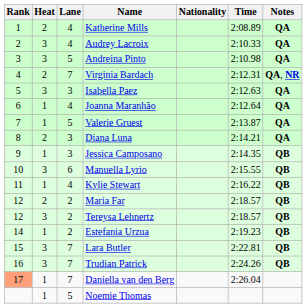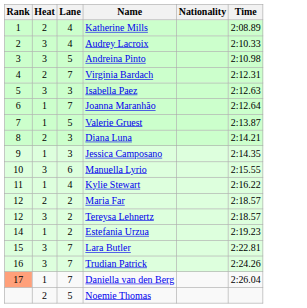- column: Notes | QA | QA | QA | QA, NR | QA | QA | QA | QA | QB | QB | QB | QB | QB | QB | QB | QB
Joanna Maranhão | Lane: 4 -> 7
Noemie Thomas | Heat: 1 -> 2
